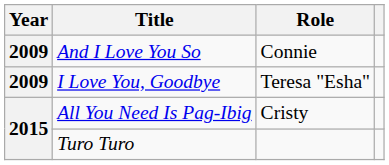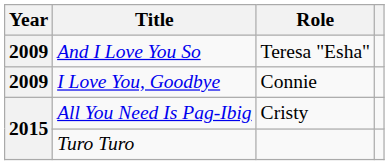And I Love You So | Role: Connie -> Teresa "Esha"
I Love You, Goodbye | Role: Teresa "Esha" -> Connie
